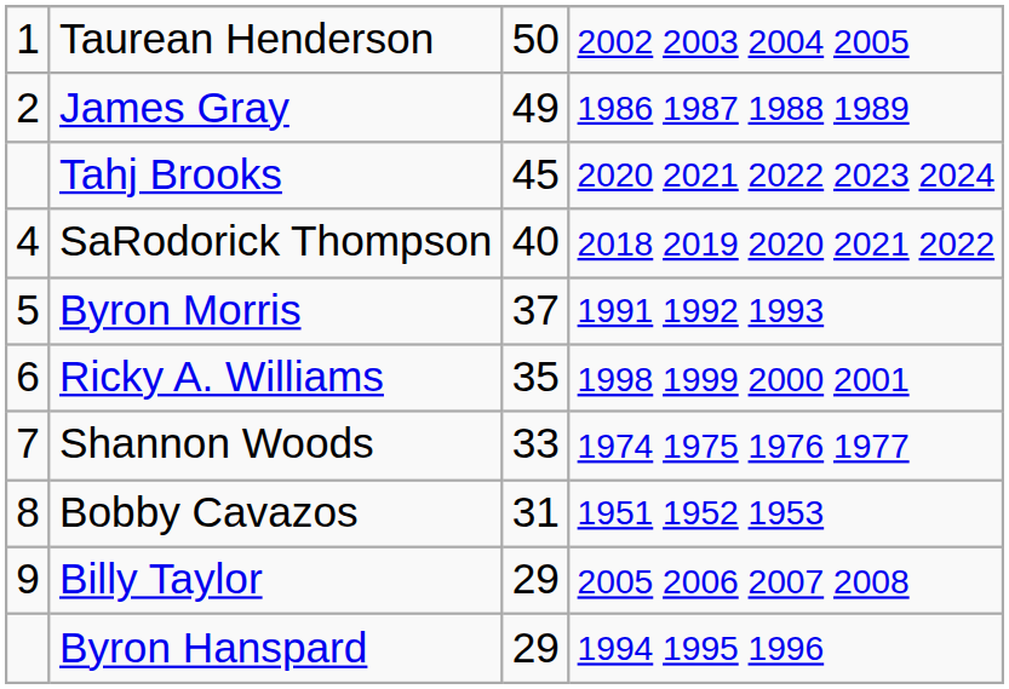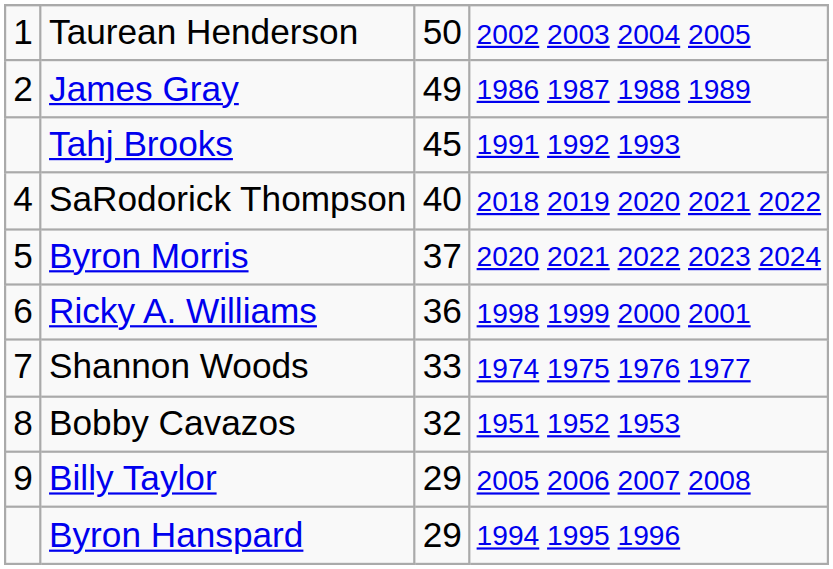Tahj Brooks | column 4: 2020 2021 2022 2023 2024 -> 1991 1992 1993
Byron Morris | column 4: 1991 1992 1993 -> 2020 2021 2022 2023 2024
Ricky A. Williams | column 3: 35 -> 36
Bobby Cavazos | column 3: 31 -> 32
